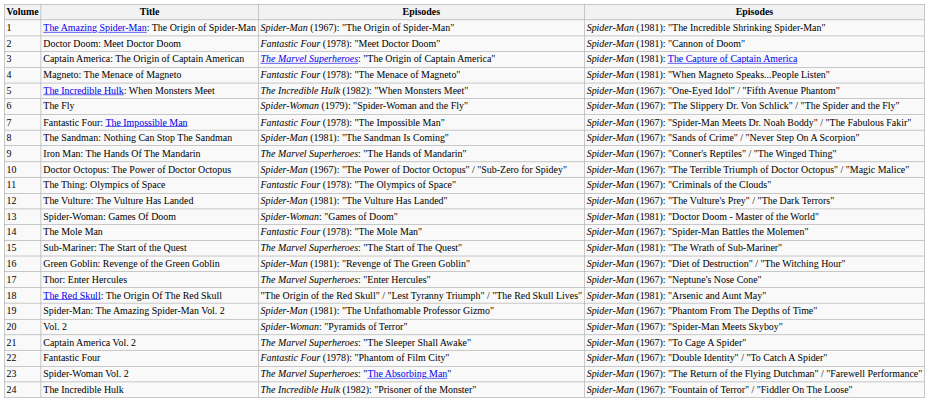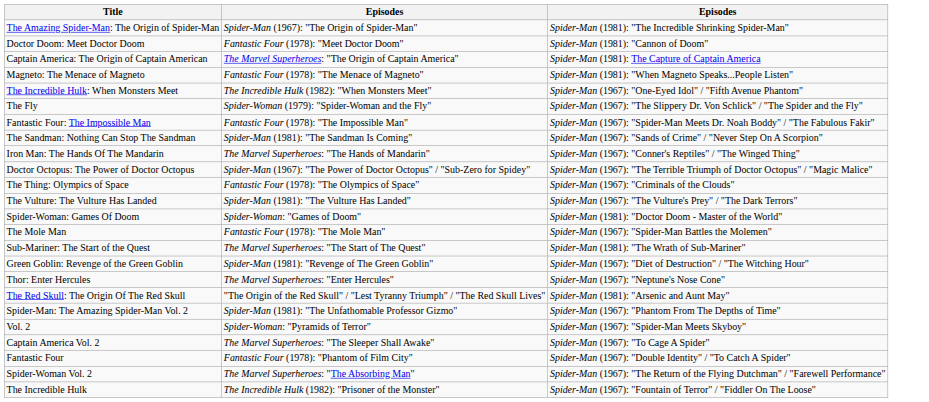- column: Volume | 1 | 2 | 3 | 4 | 5 | 6 | 7 | 8 | 9 | 10 | 11 | 12 | 13 | 14 | 15 | 16 | 17 | 18 | 19 | 20 | 21 | 22 | 23 | 24
